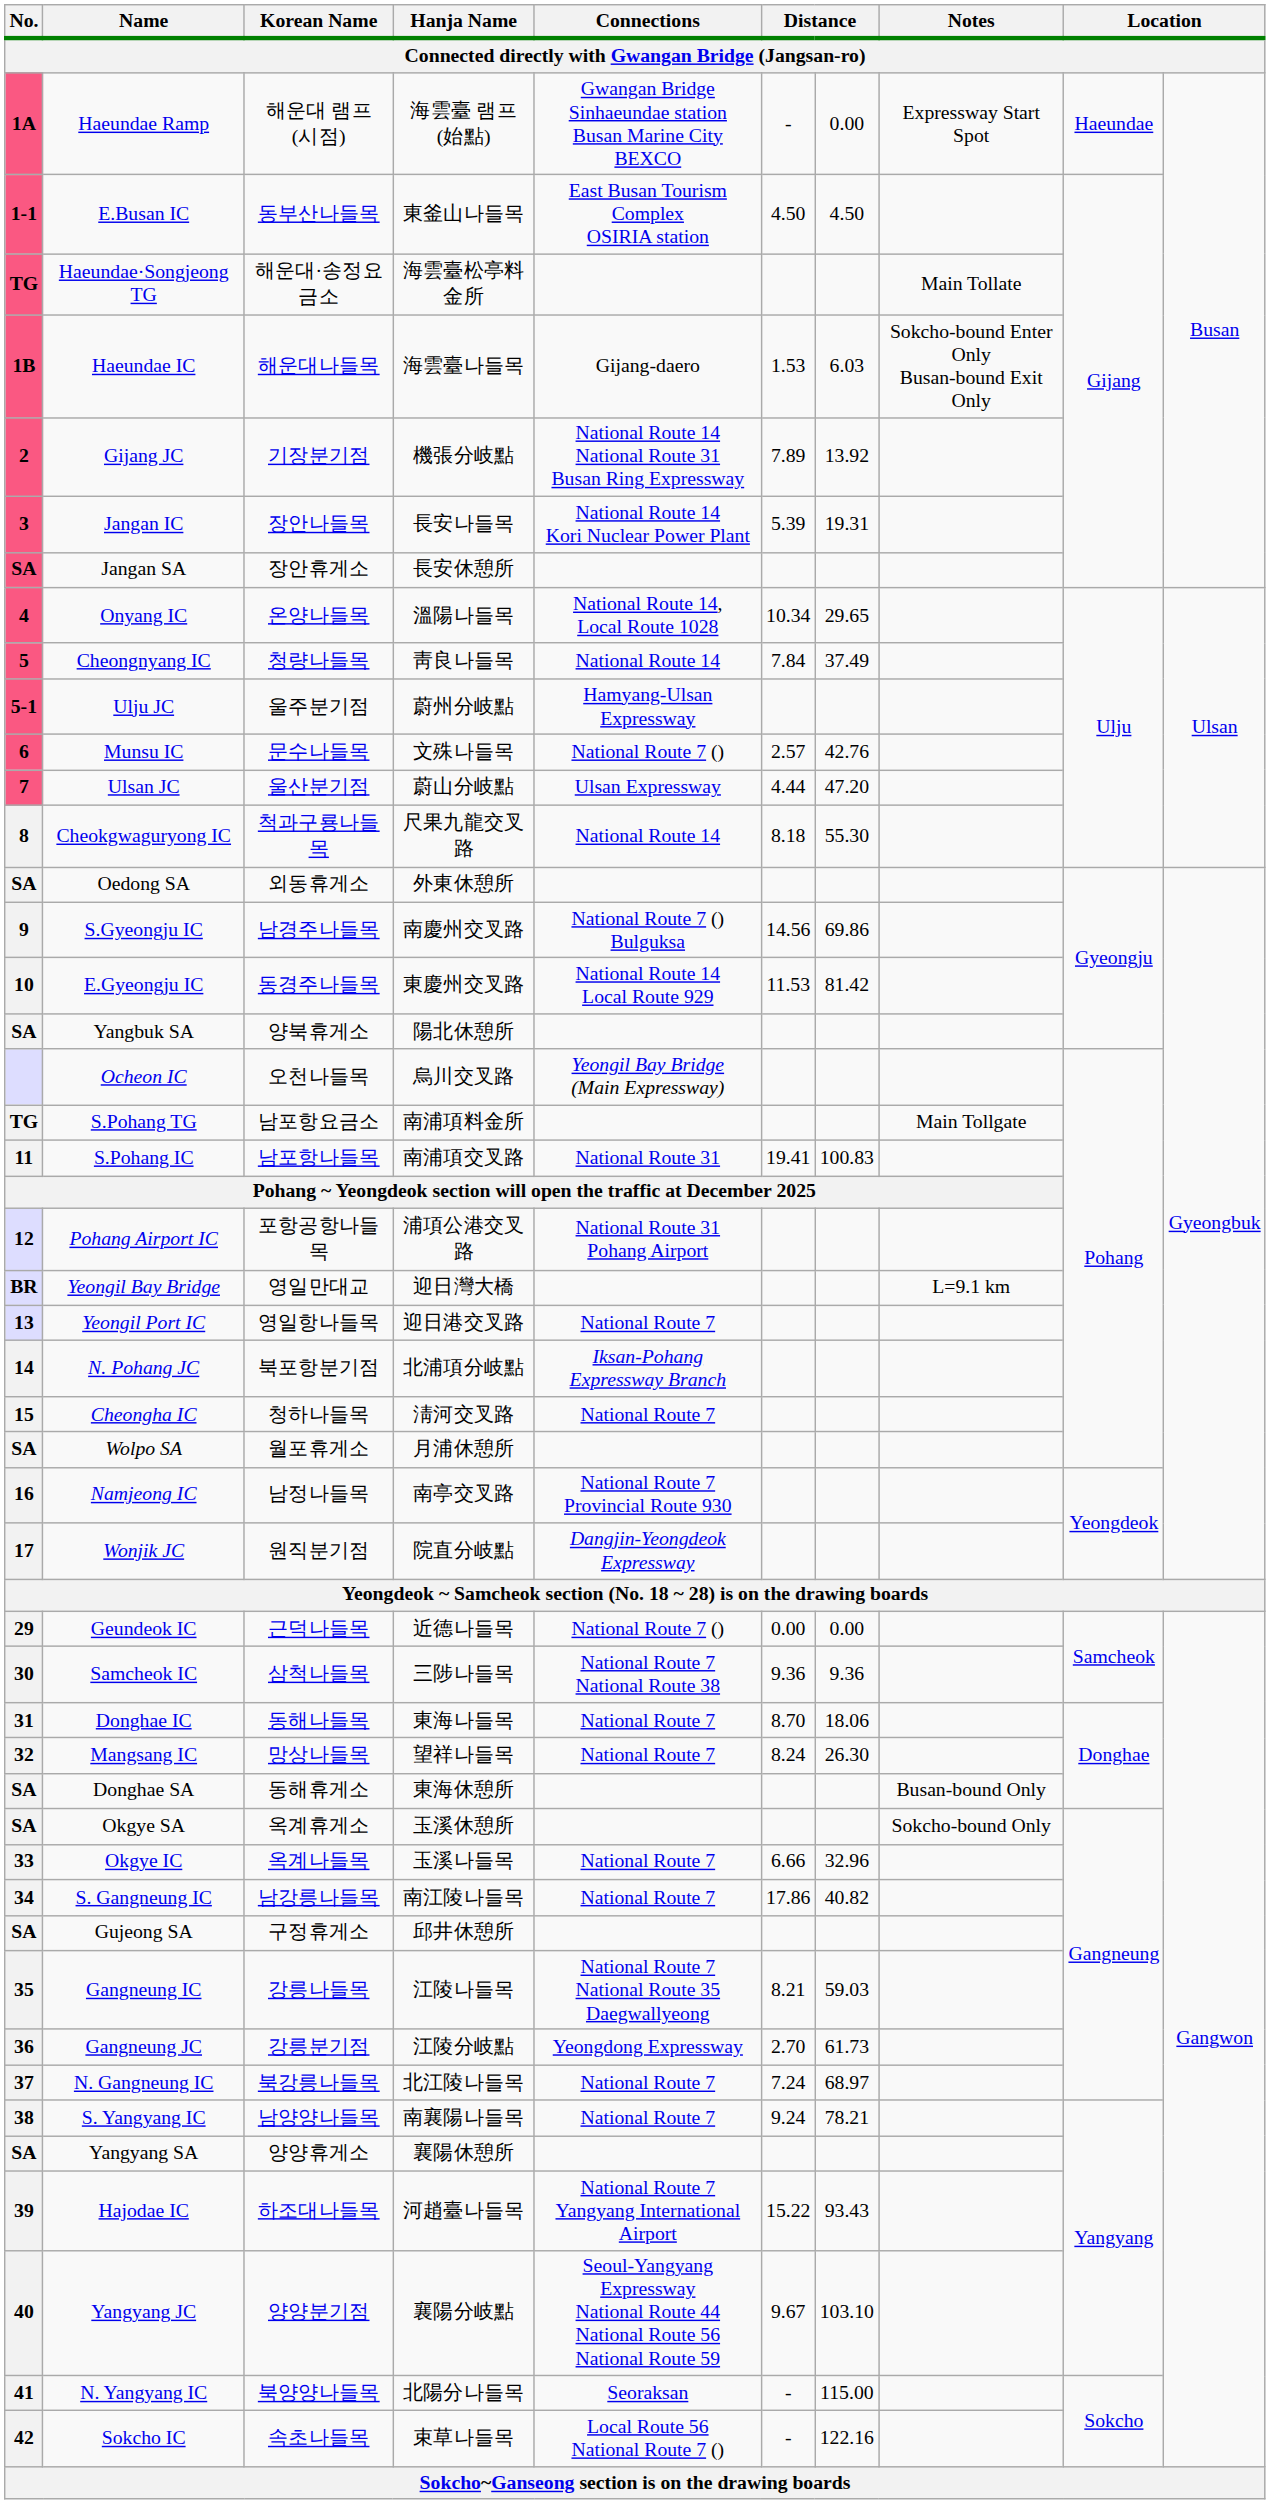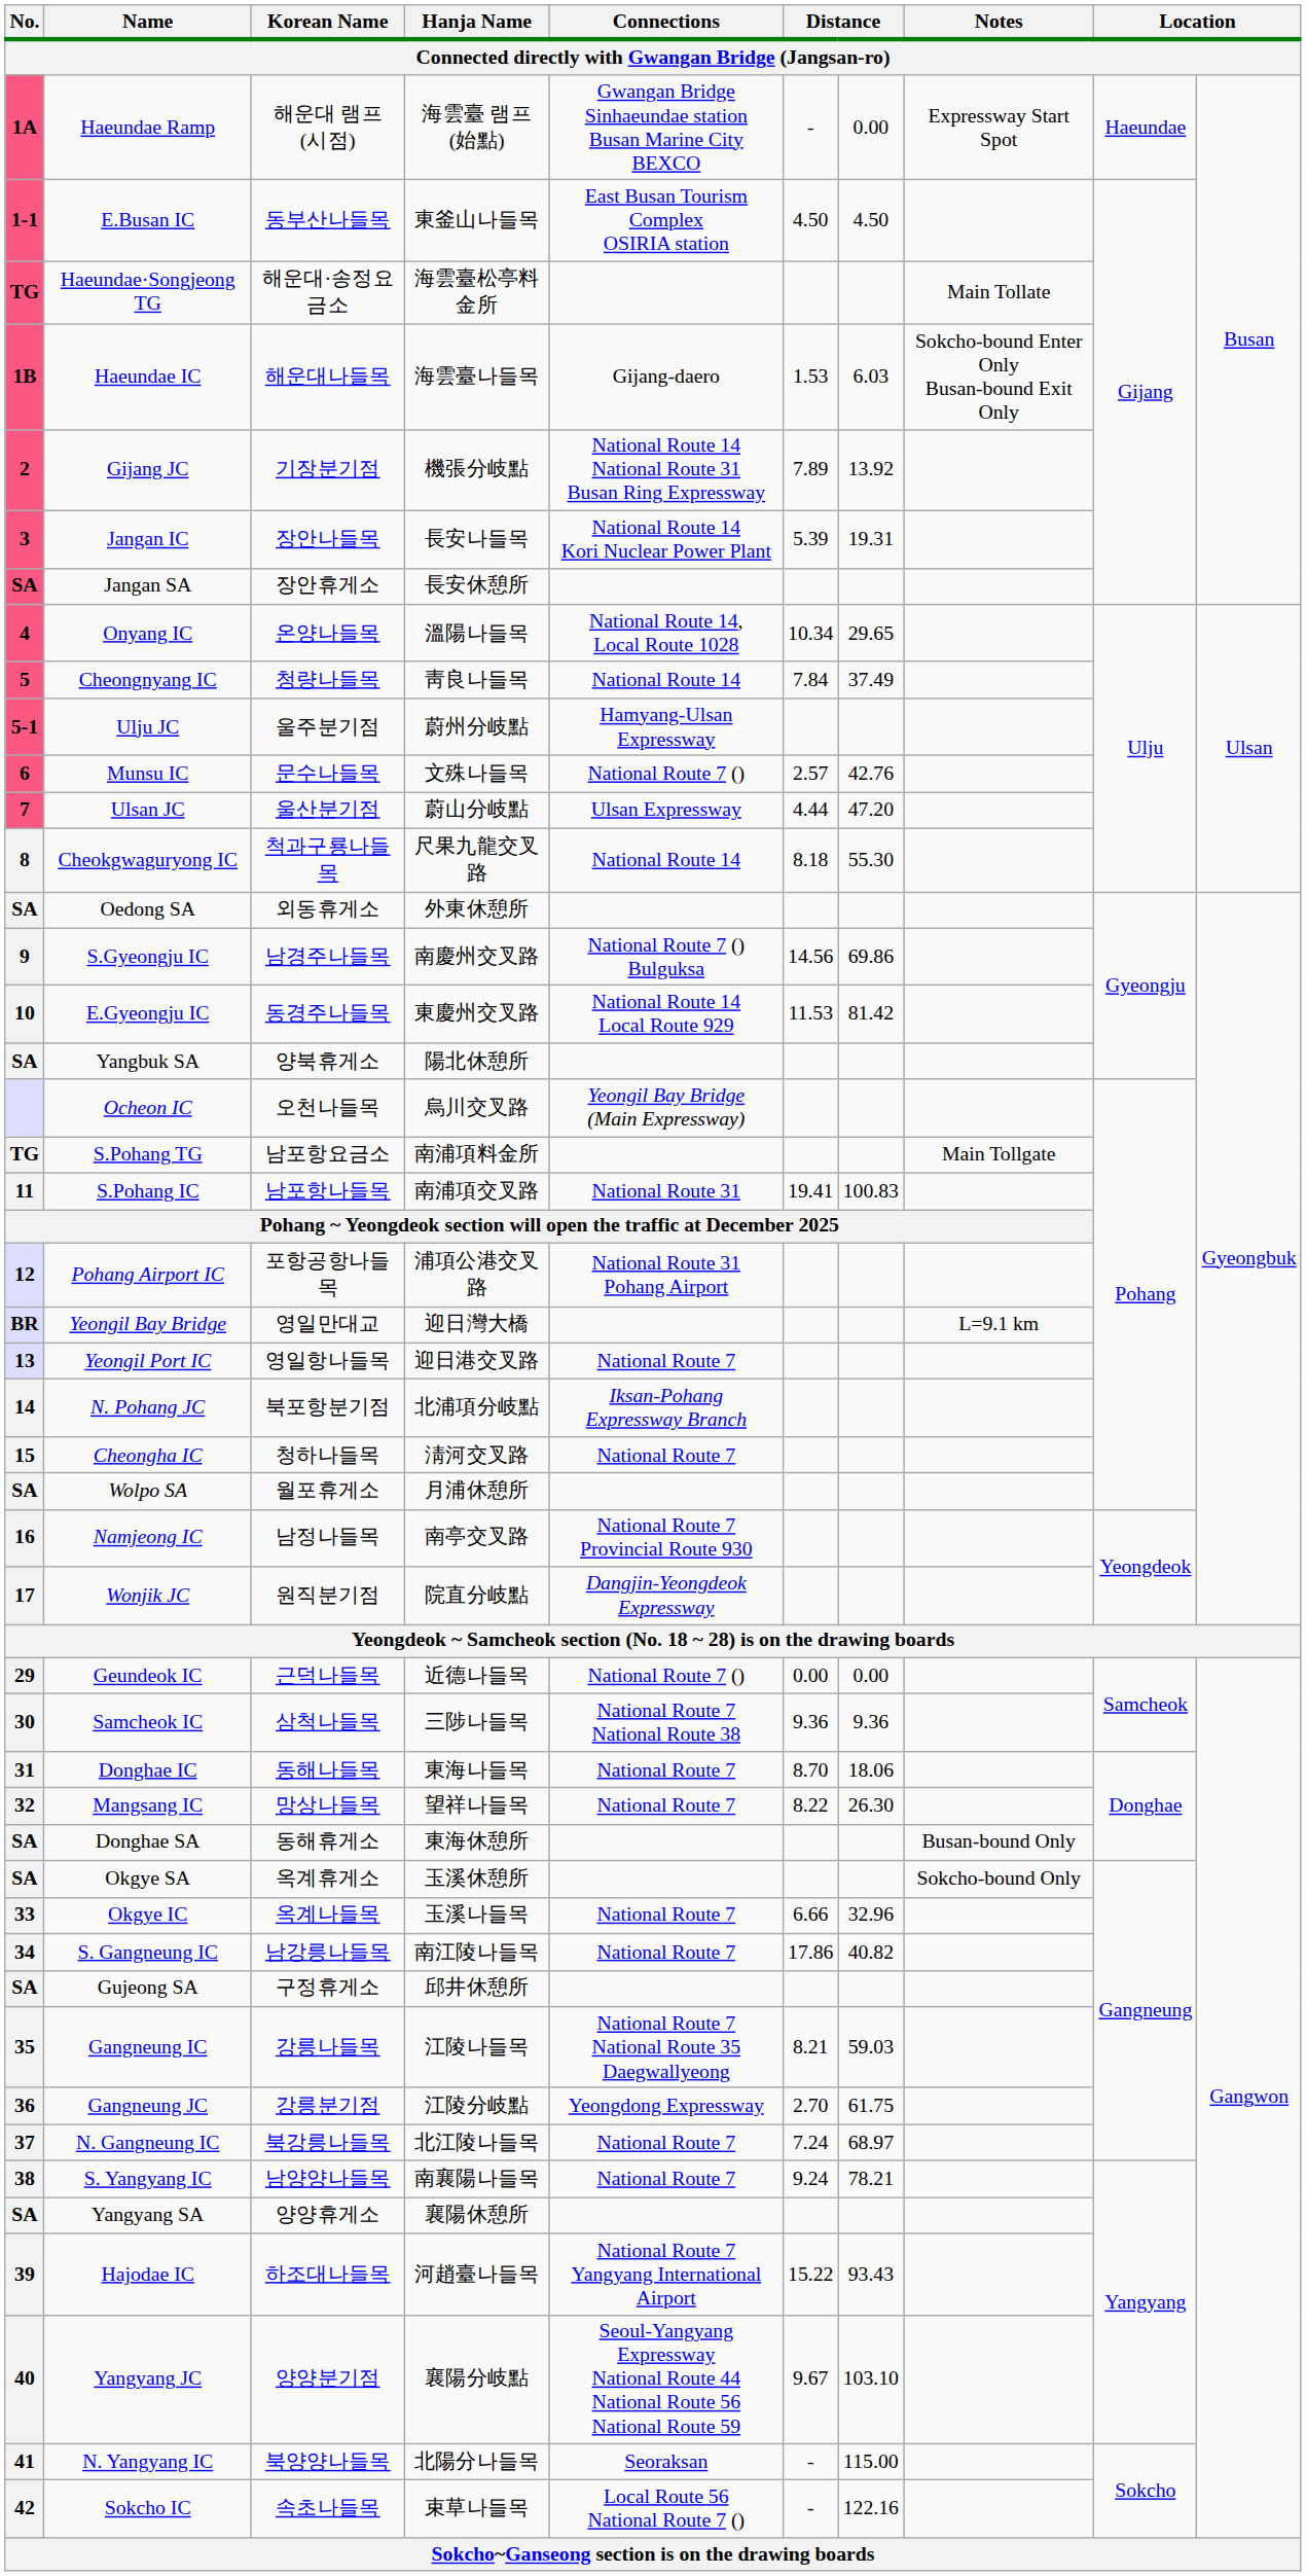Mangsang IC | column 6: 8.24 -> 8.22
Gangneung JC | column 7: 61.73 -> 61.75
